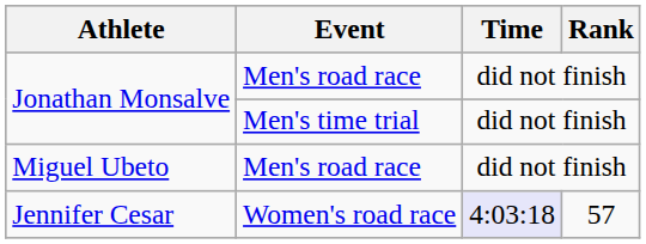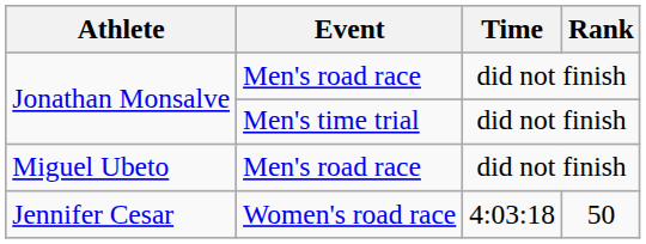Jennifer Cesar | Time: lavender background -> no background
Jennifer Cesar | Rank: 57 -> 50
